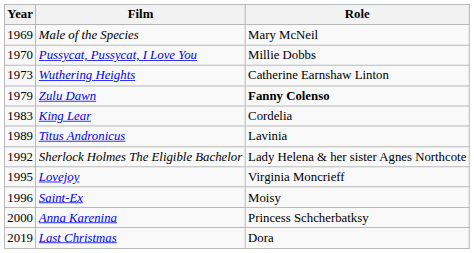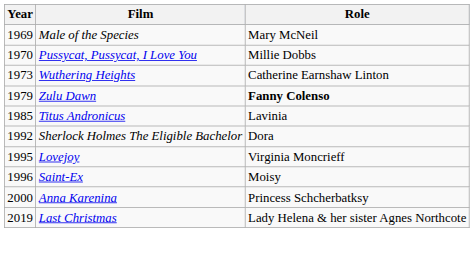- row: 1983 | King Lear | Cordelia
Titus Andronicus | Year: 1989 -> 1985
Sherlock Holmes The Eligible Bachelor | Role: Lady Helena & her sister Agnes Northcote -> Dora
Last Christmas | Role: Dora -> Lady Helena & her sister Agnes Northcote
